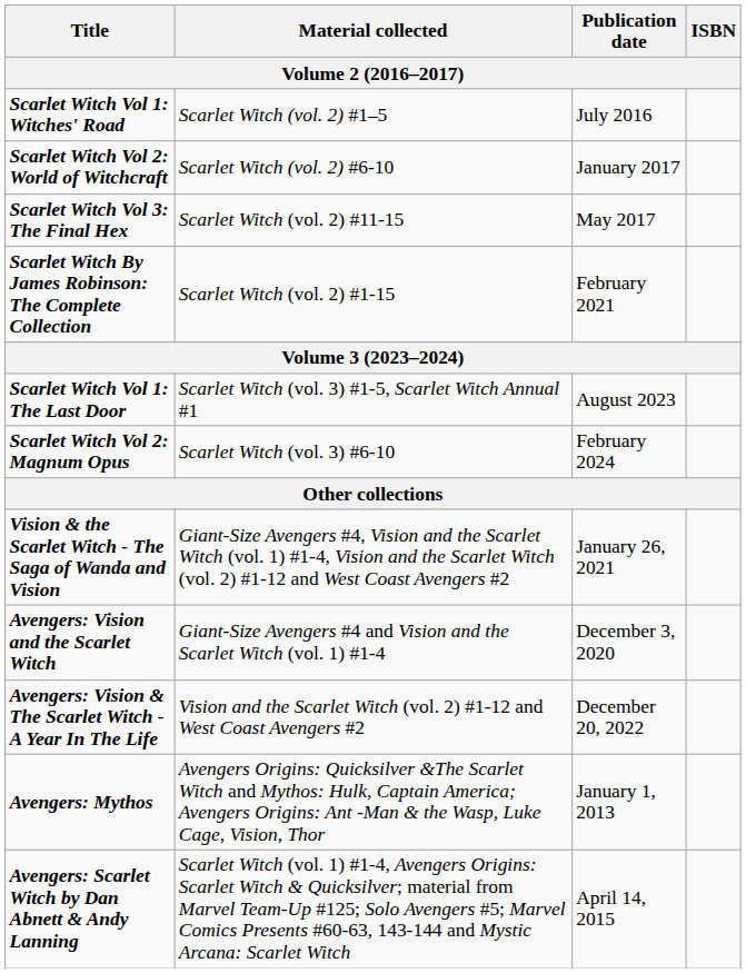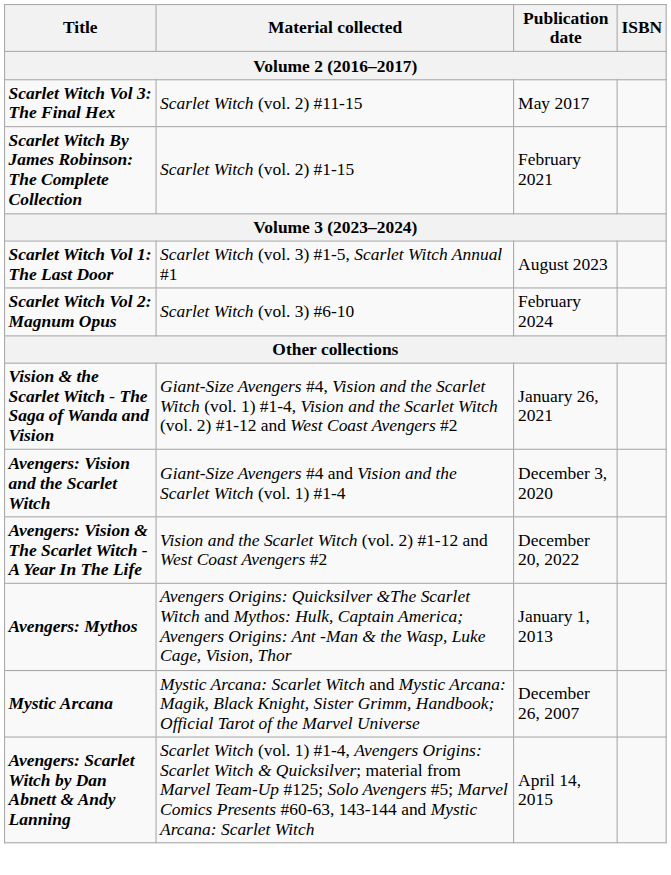- row: Scarlet Witch Vol 1: Witches' Road | Scarlet Witch (vol. 2) #1–5 | July 2016
- row: Scarlet Witch Vol 2: World of Witchcraft | Scarlet Witch (vol. 2) #6-10 | January 2017
+ row: Mystic Arcana | Mystic Arcana: Scarlet Witch and Mystic Arcana: Magik, Black Knight, Sister Grimm, Handbook; Official Tarot of the Marvel Universe | December 26, 2007
